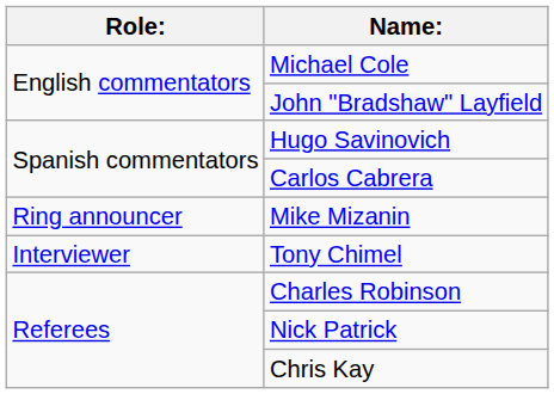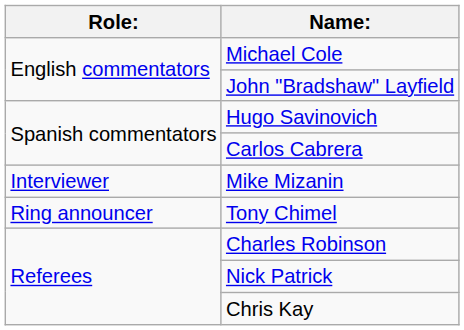Mike Mizanin | Role:: Ring announcer -> Interviewer
Tony Chimel | Role:: Interviewer -> Ring announcer
